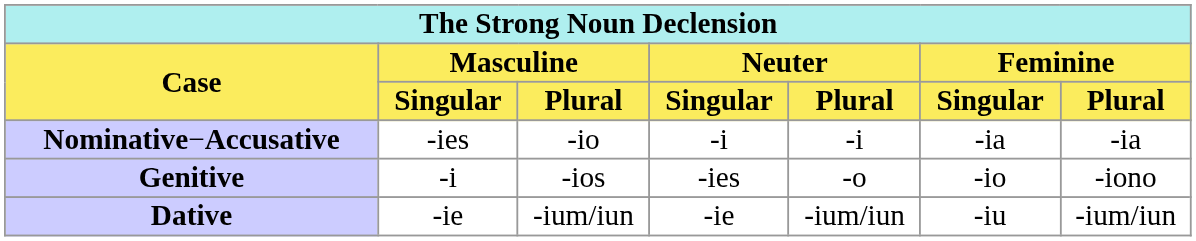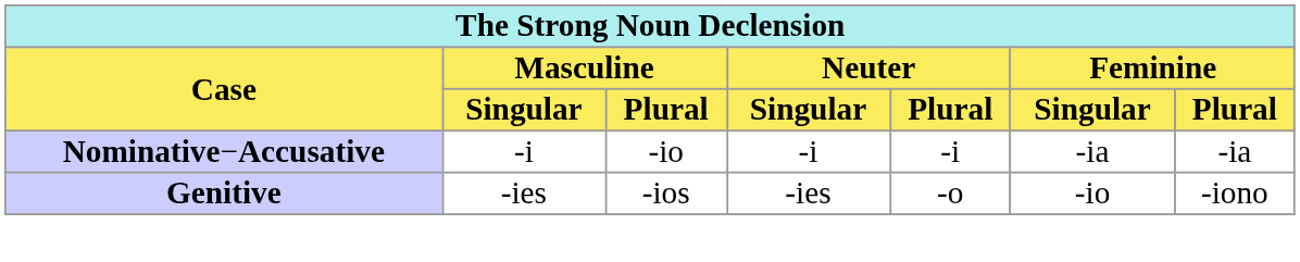Nominative−Accusative | column 2: -ies -> -i
Genitive | column 2: -i -> -ies
- row: Dative | -ie | -ium/iun | -ie | -ium/iun | -iu | -ium/iun
